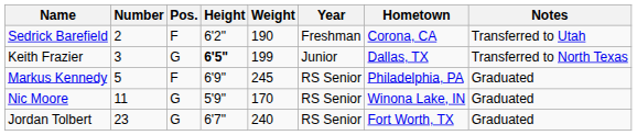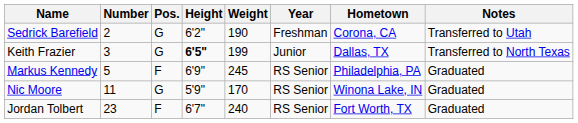Sedrick Barefield | Pos.: F -> G
Jordan Tolbert | Pos.: G -> F
